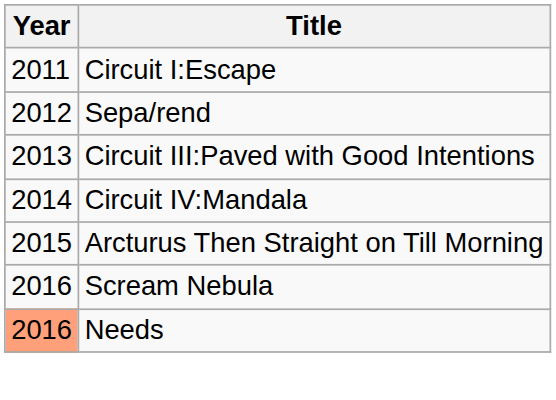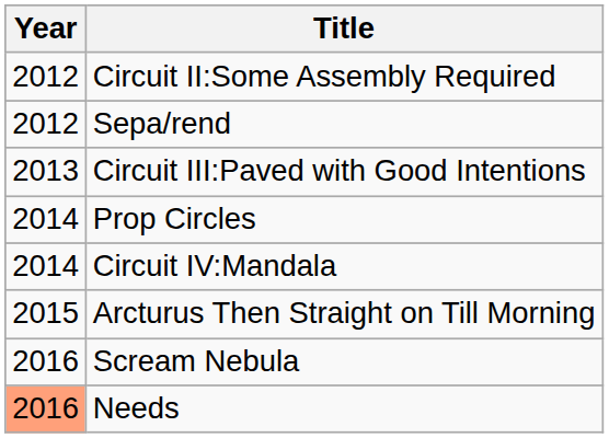- row: 2011 | Circuit I:Escape
+ row: 2012 | Circuit II:Some Assembly Required
+ row: 2014 | Prop Circles
